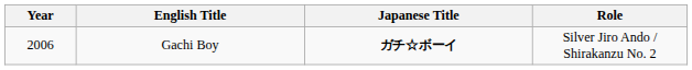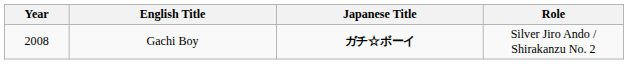Gachi Boy | Year: 2006 -> 2008
